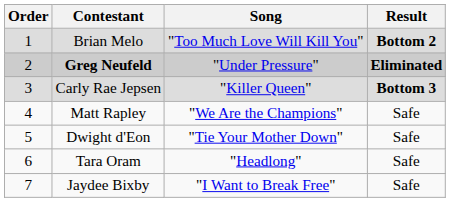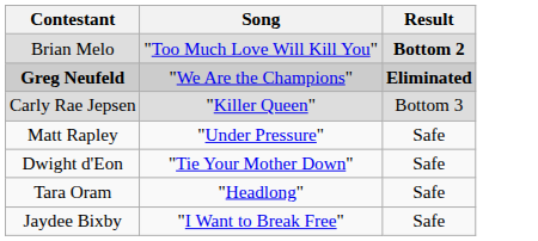- column: Order | 1 | 2 | 3 | 4 | 5 | 6 | 7
Greg Neufeld | Song: "Under Pressure" -> "We Are the Champions"
Carly Rae Jepsen | Result: bold -> normal
Matt Rapley | Song: "We Are the Champions" -> "Under Pressure"
